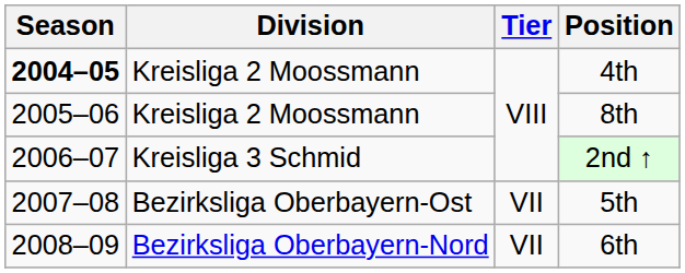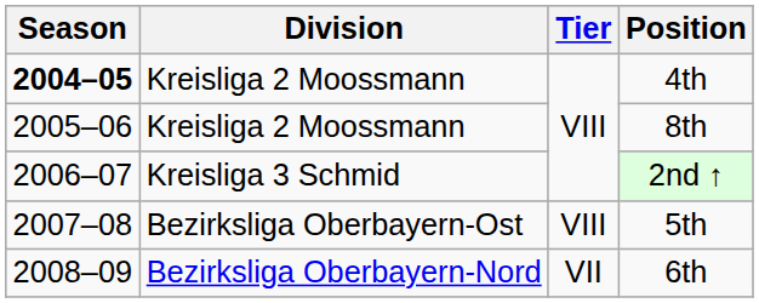5th | Tier: VII -> VIII
